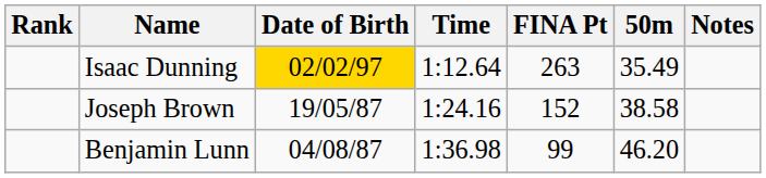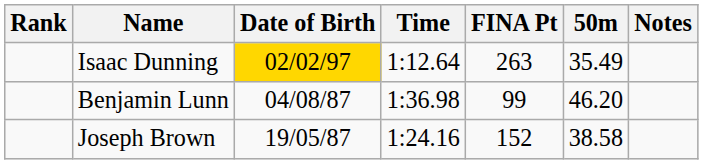rows swapped: Joseph Brown <-> Benjamin Lunn
